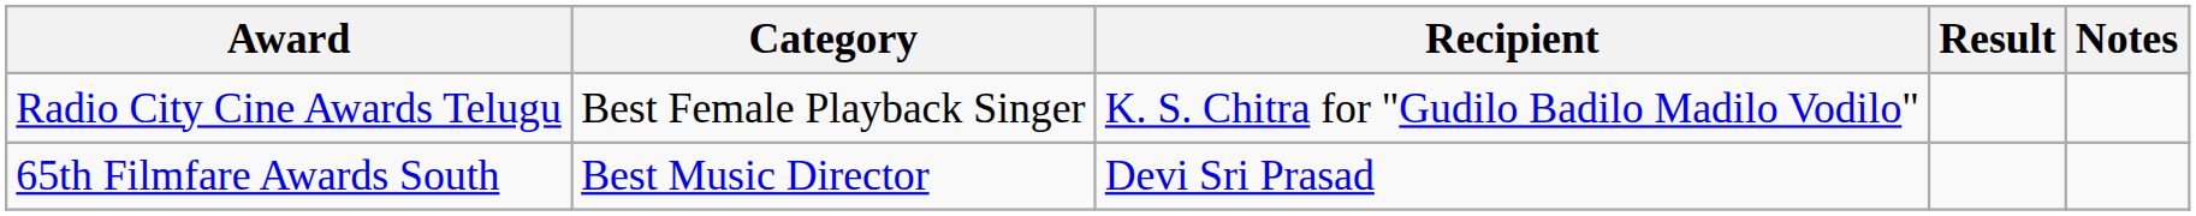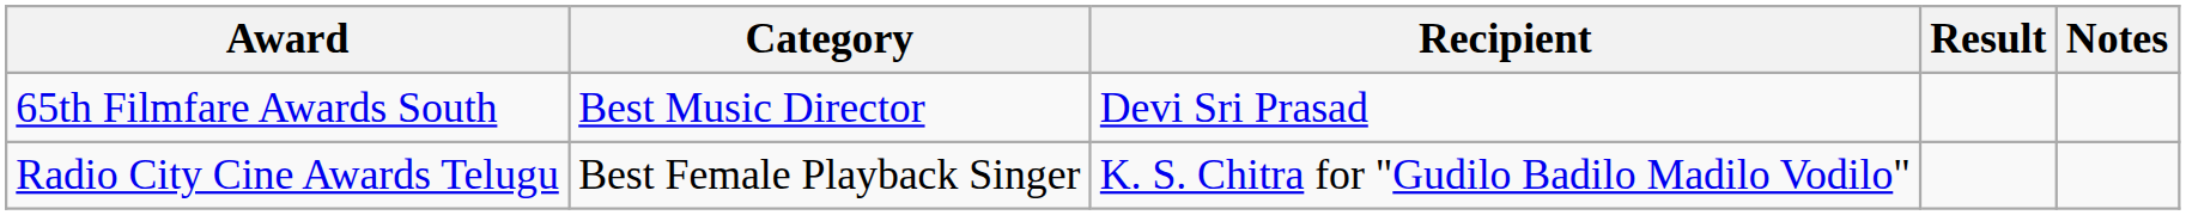rows swapped: 65th Filmfare Awards South <-> Radio City Cine Awards Telugu
